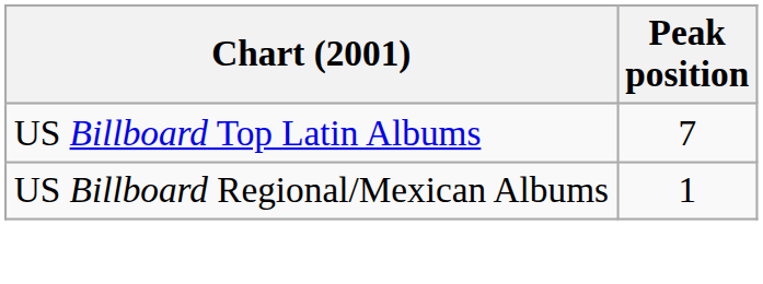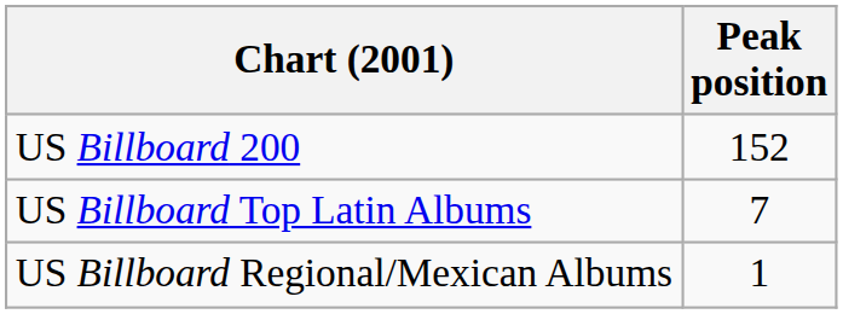+ row: US Billboard 200 | 152
